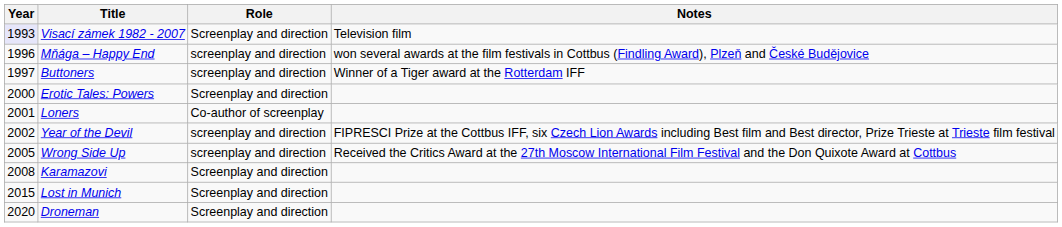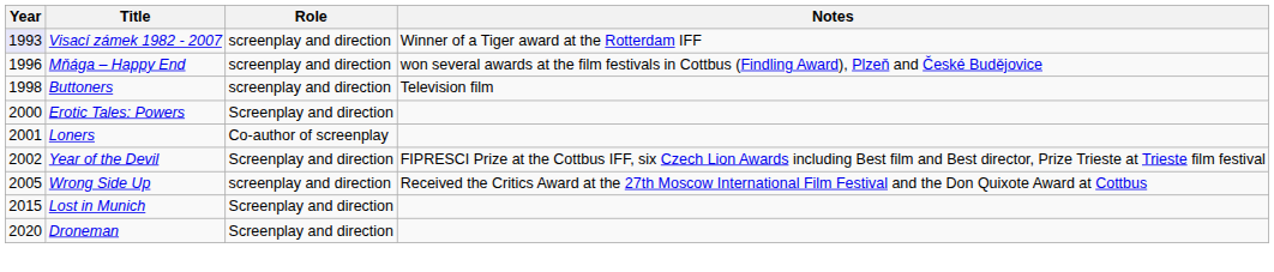Visací zámek 1982 - 2007 | Role: Screenplay and direction -> screenplay and direction
Visací zámek 1982 - 2007 | Notes: Television film -> Winner of a Tiger award at the Rotterdam IFF
Buttoners | Year: 1997 -> 1998
Buttoners | Notes: Winner of a Tiger award at the Rotterdam IFF -> Television film
Year of the Devil | Role: screenplay and direction -> Screenplay and direction
- row: 2008 | Karamazovi | Screenplay and direction
